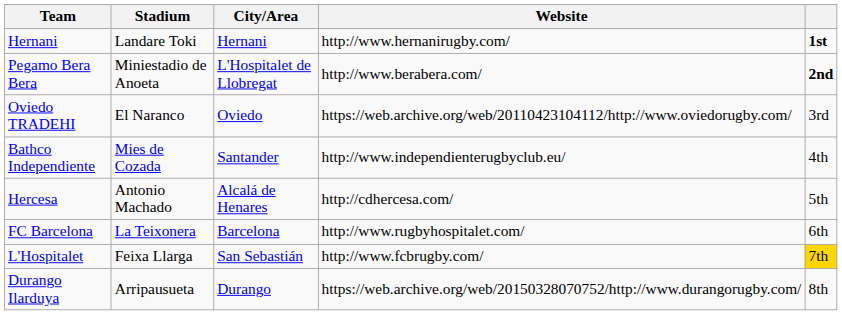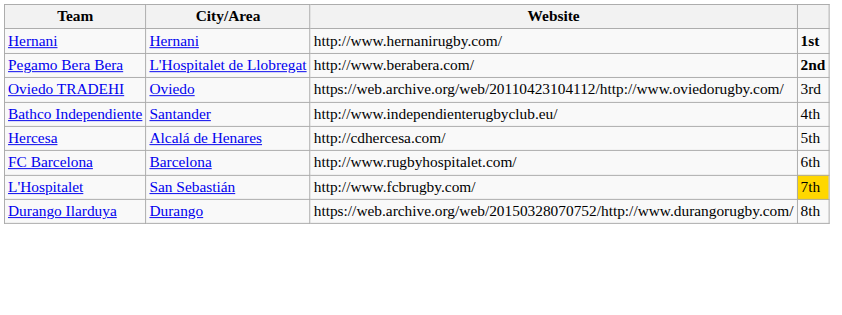- column: Stadium | Landare Toki | Miniestadio de Anoeta | El Naranco | Mies de Cozada | Antonio Machado | La Teixonera | Feixa Llarga | Arripausueta
